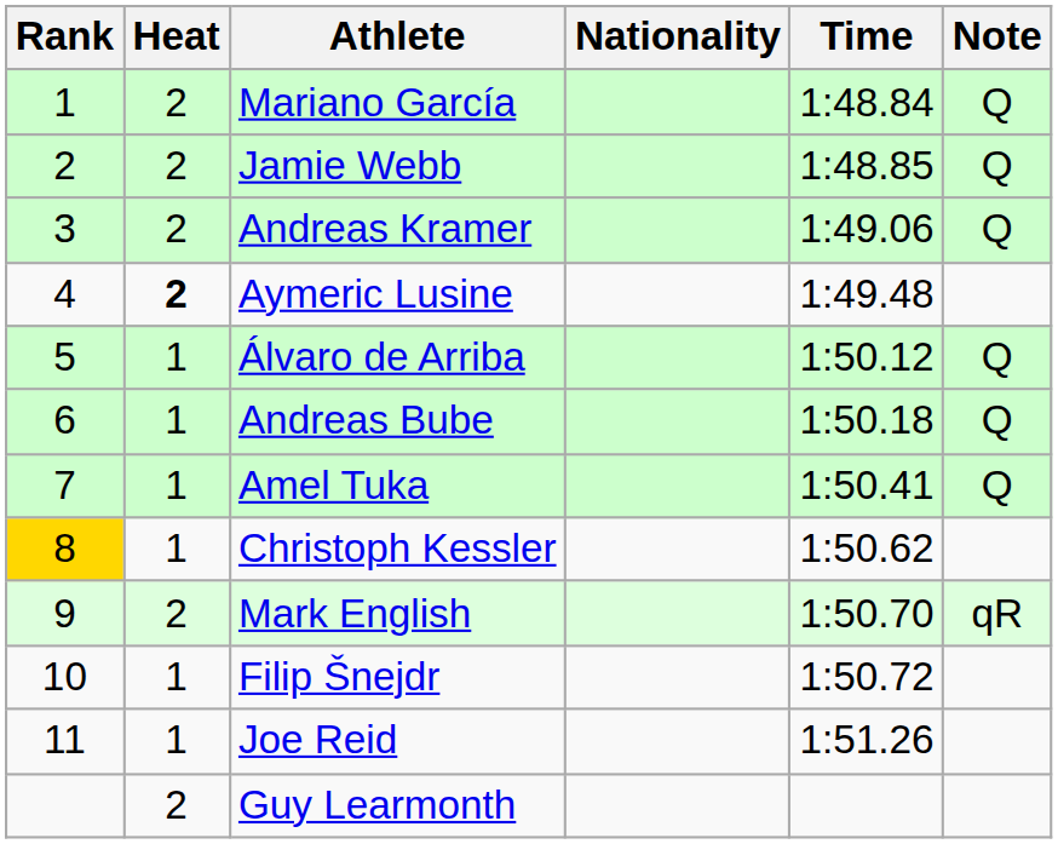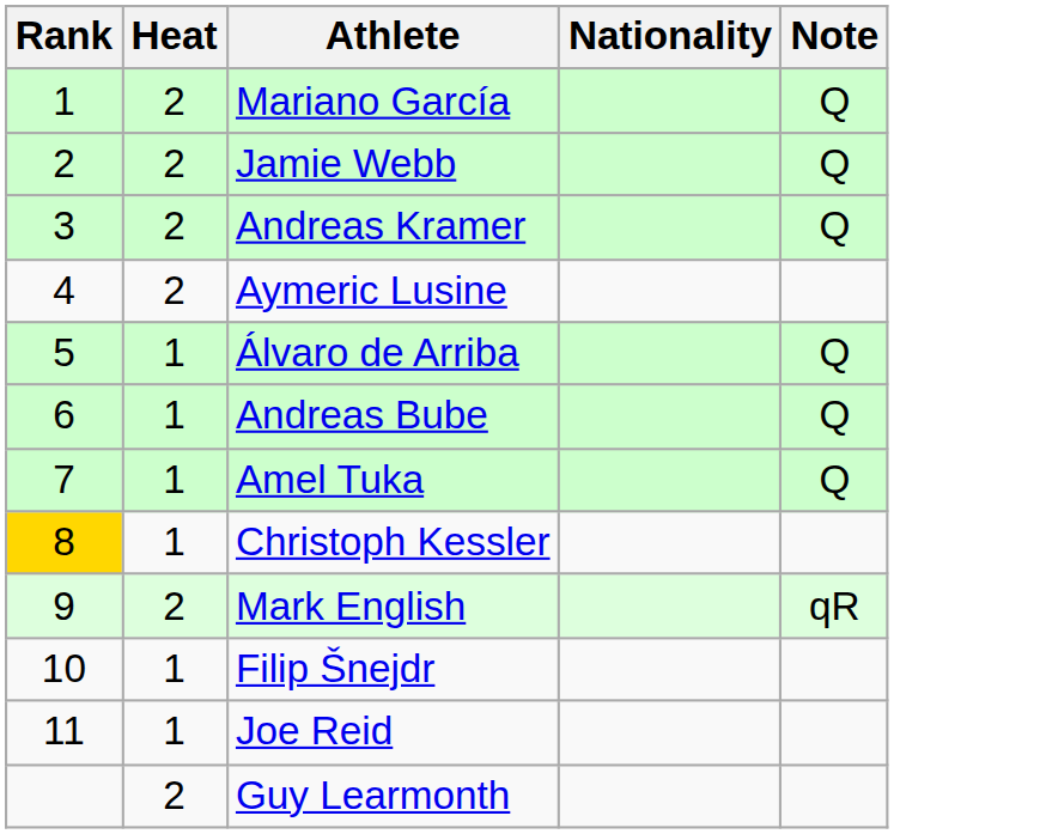- column: Time | 1:48.84 | 1:48.85 | 1:49.06 | 1:49.48 | 1:50.12 | 1:50.18 | 1:50.41 | 1:50.62 | 1:50.70 | 1:50.72 | 1:51.26
Aymeric Lusine | Heat: bold -> normal
